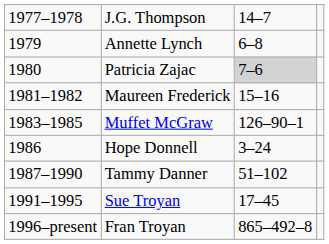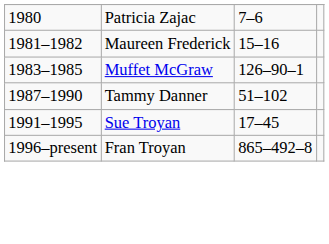- row: 1977–1978 | J.G. Thompson | 14–7
- row: 1979 | Annette Lynch | 6–8
Patricia Zajac | column 3: lightgrey background -> no background
- row: 1986 | Hope Donnell | 3–24
